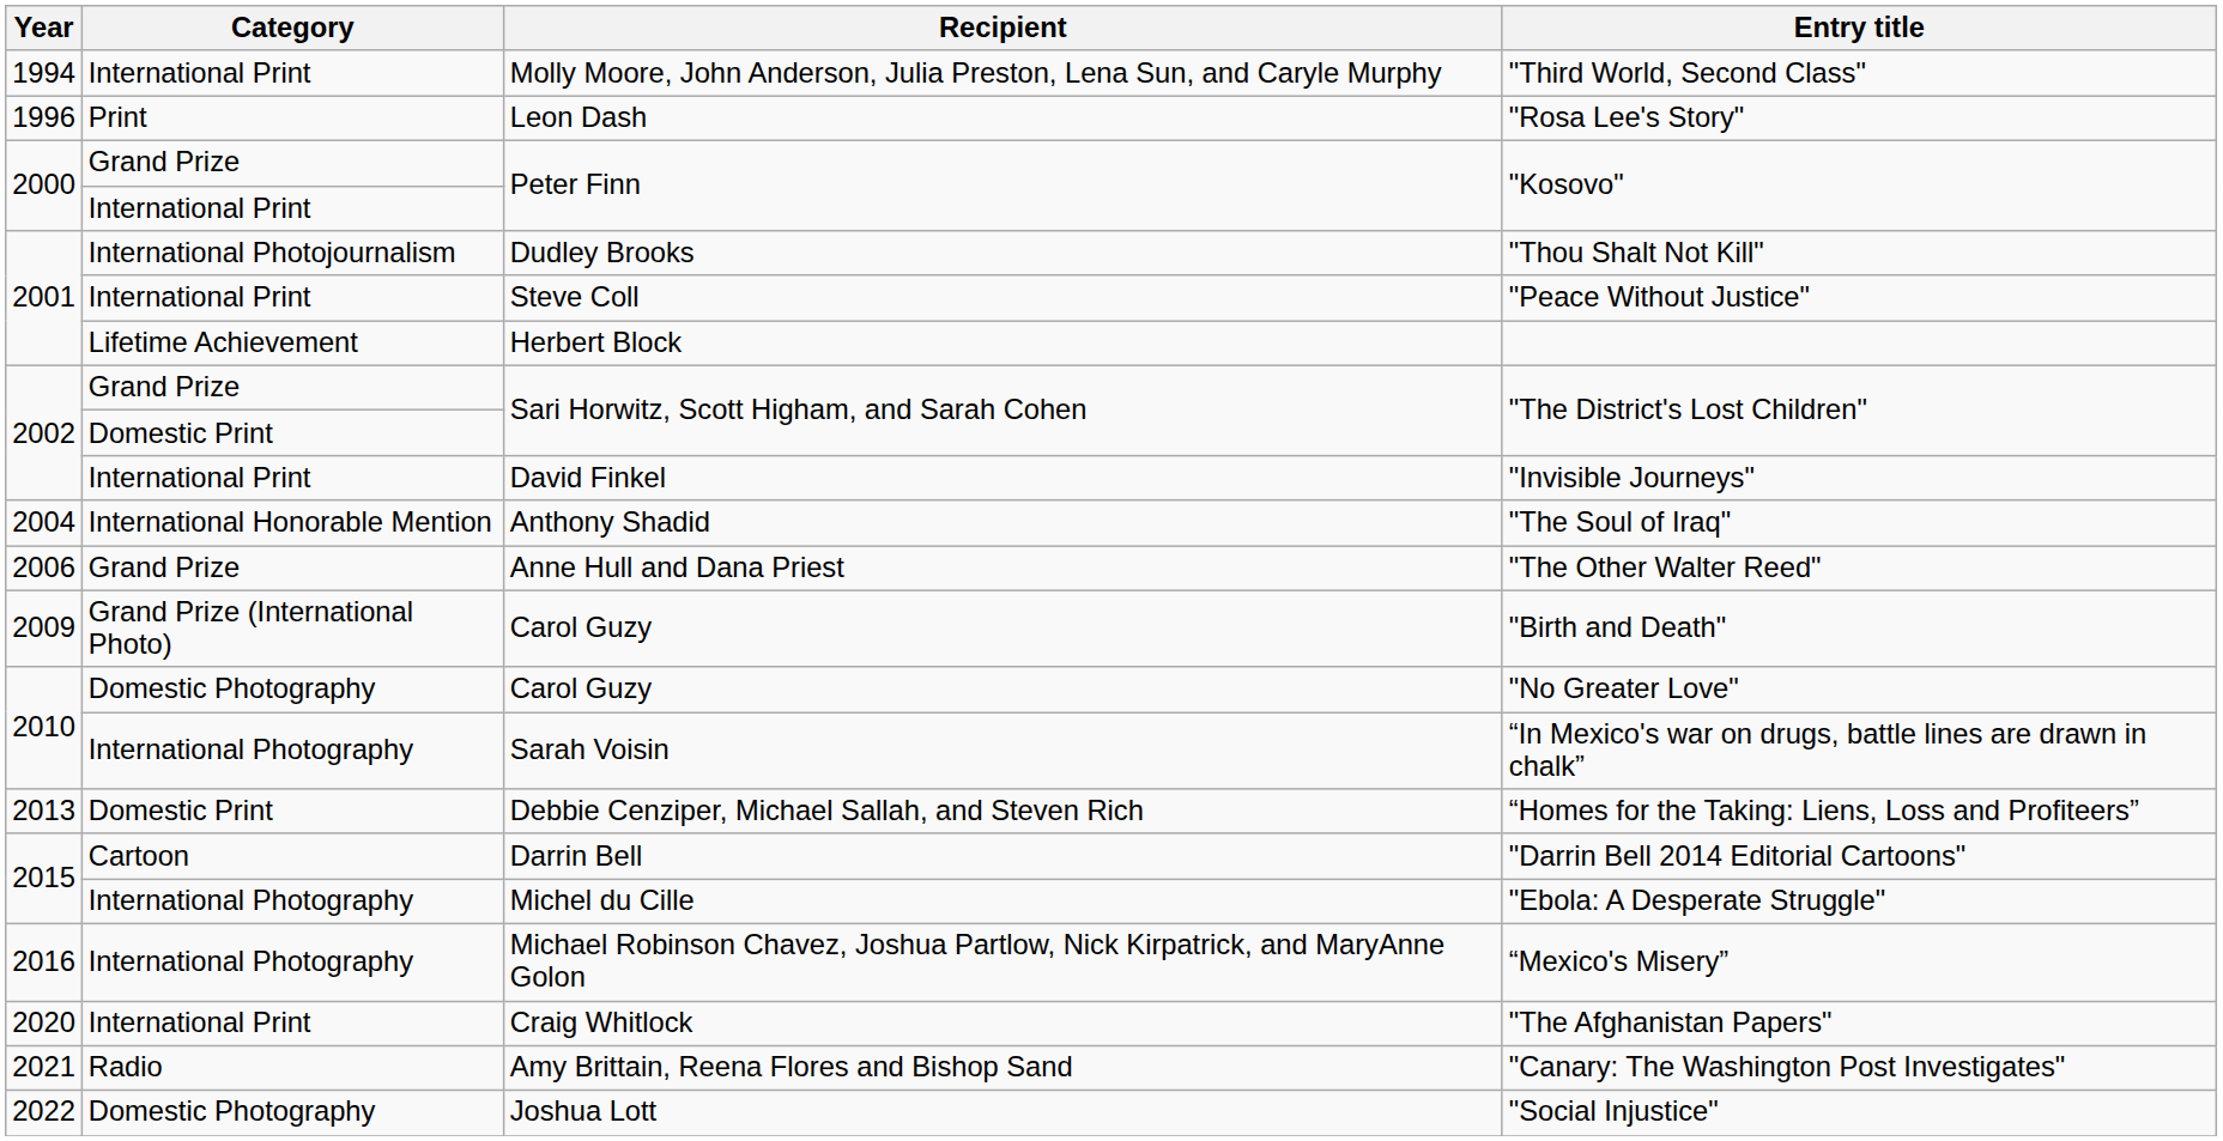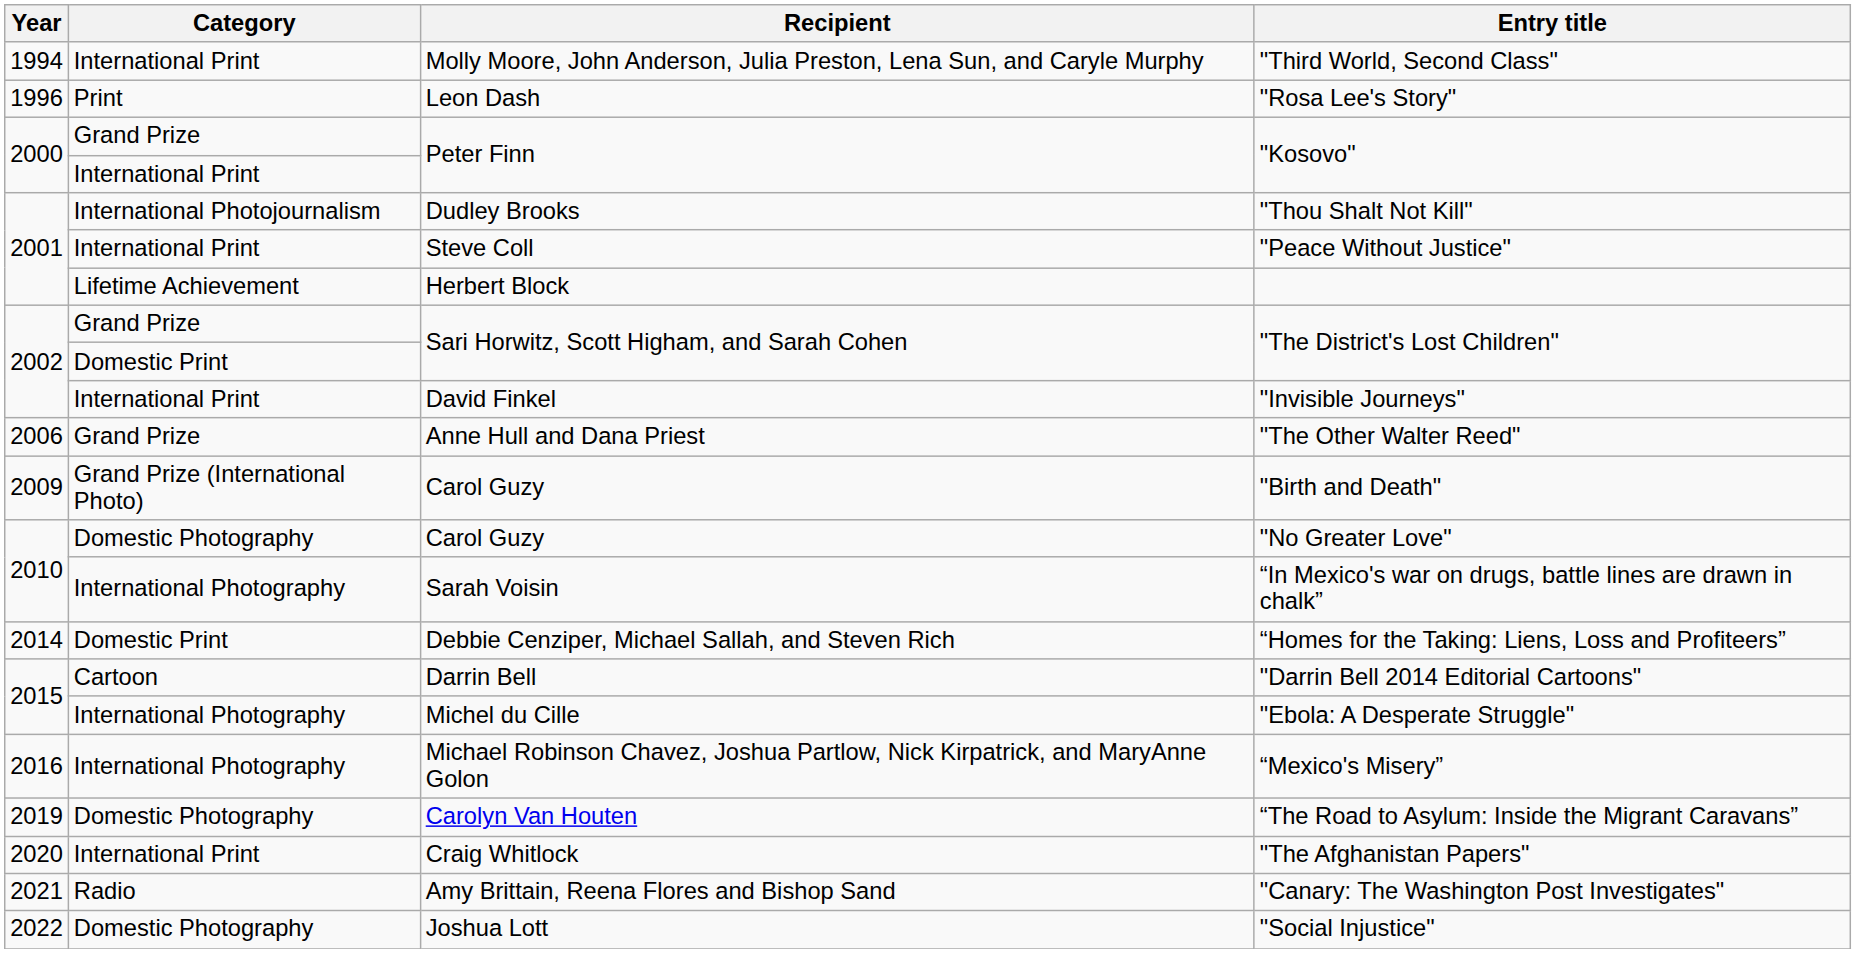- row: 2004 | International Honorable Mention | Anthony Shadid | "The Soul of Iraq"
“Homes for the Taking: Liens, Loss and Profiteers” | Year: 2013 -> 2014
+ row: 2019 | Domestic Photography | Carolyn Van Houten | “The Road to Asylum: Inside the Migrant Caravans”
